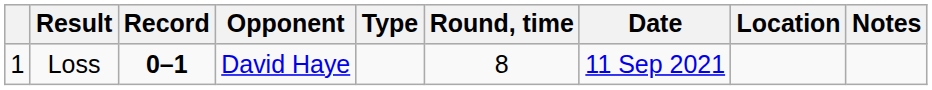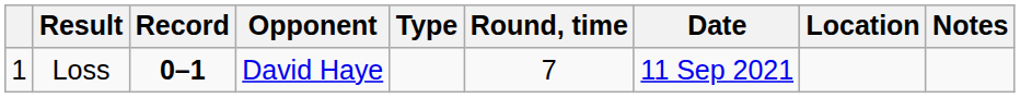Loss | Round, time: 8 -> 7
